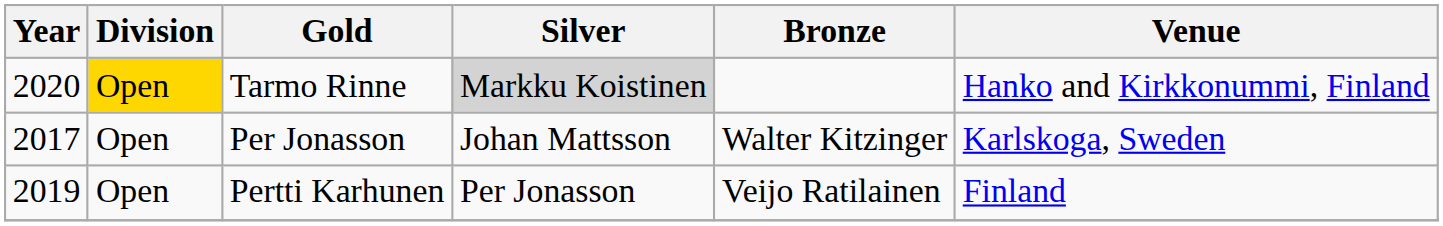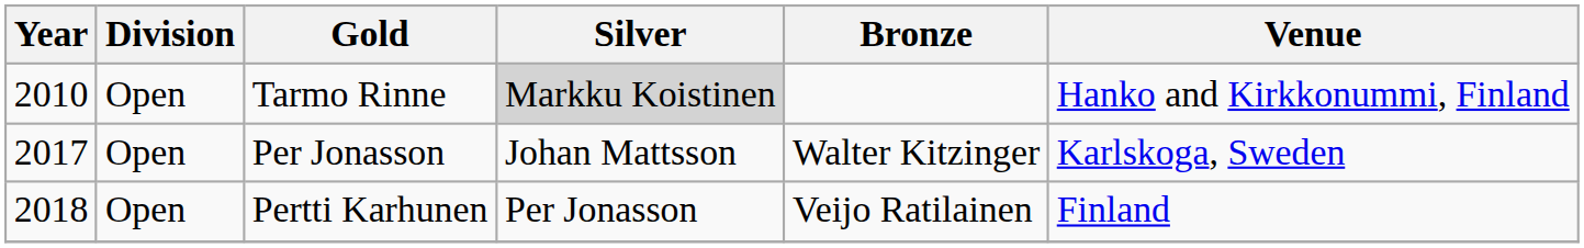Tarmo Rinne | Year: 2020 -> 2010
Tarmo Rinne | Division: gold background -> no background
Pertti Karhunen | Year: 2019 -> 2018
